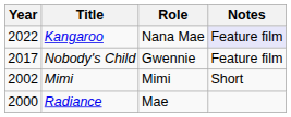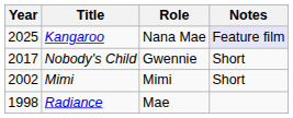Kangaroo | Year: 2022 -> 2025
Nobody's Child | Notes: Feature film -> Short
Radiance | Year: 2000 -> 1998
